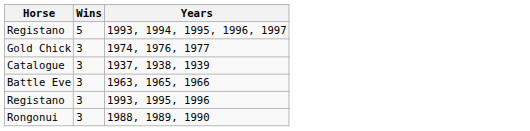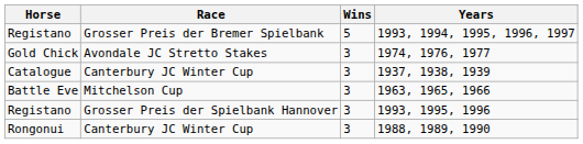+ column: Race | Grosser Preis der Bremer Spielbank | Avondale JC Stretto Stakes | Canterbury JC Winter Cup | Mitchelson Cup | Grosser Preis der Spielbank Hannover | Canterbury JC Winter Cup
